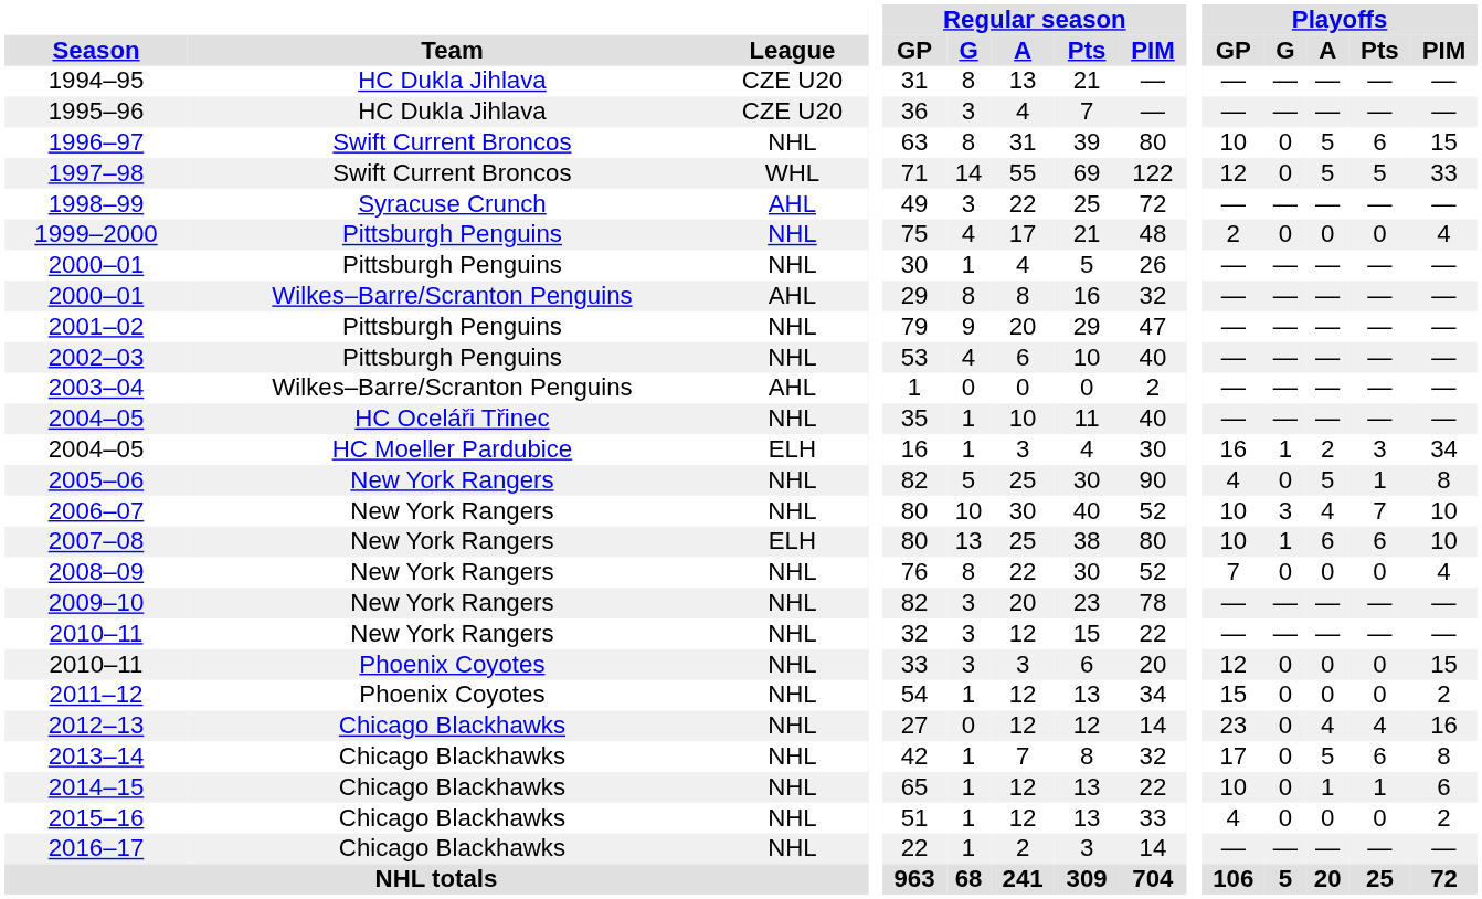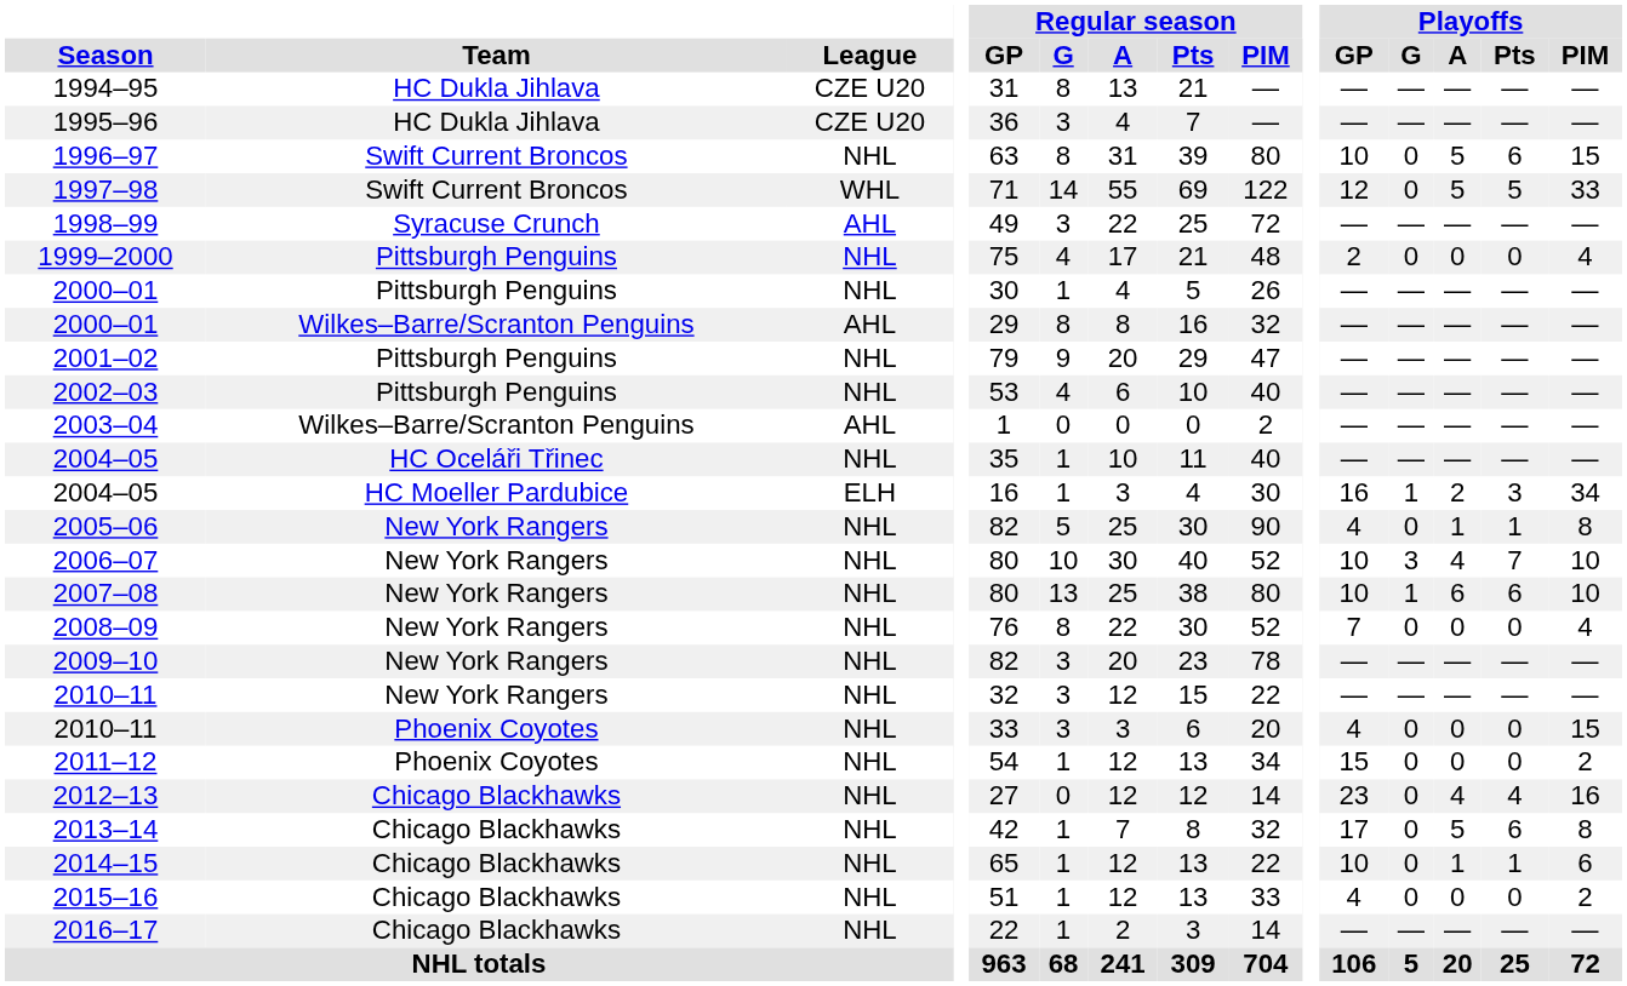2005–06 | Playoffs / A: 5 -> 1
2007–08 | League: ELH -> NHL
2010–11 / Phoenix Coyotes | Playoffs / GP: 12 -> 4
